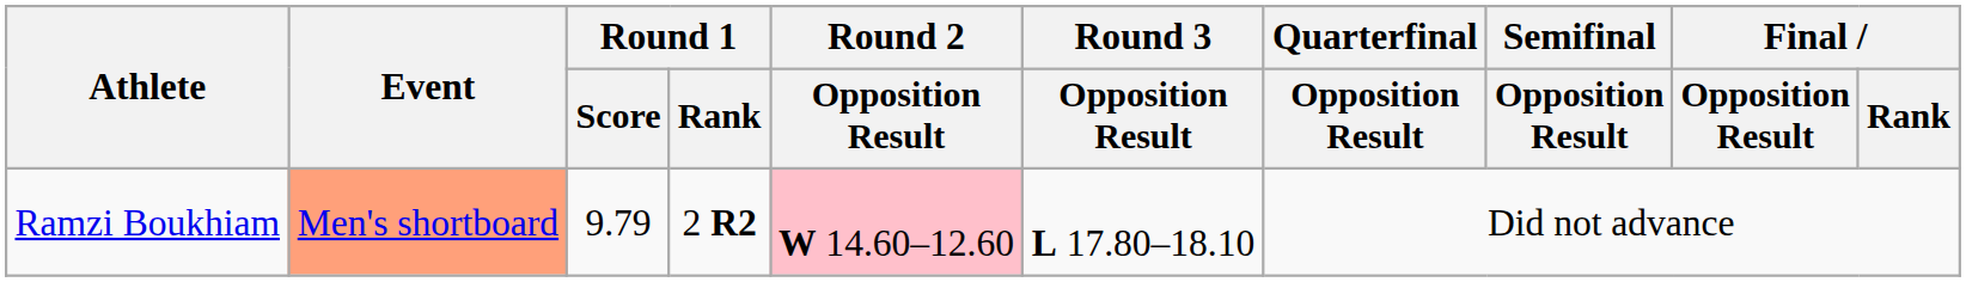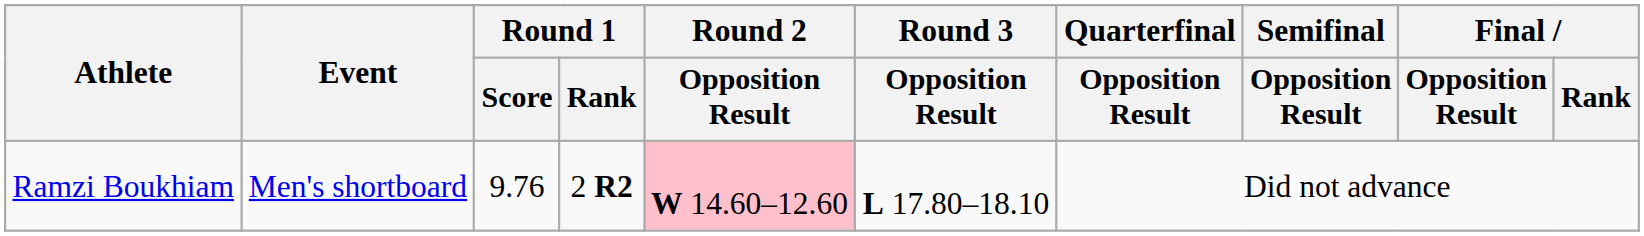Ramzi Boukhiam | Event: lightsalmon background -> no background
Ramzi Boukhiam | Round 1 / Score: 9.79 -> 9.76
